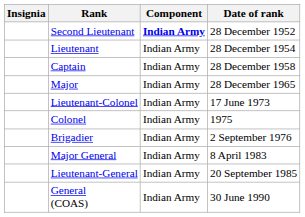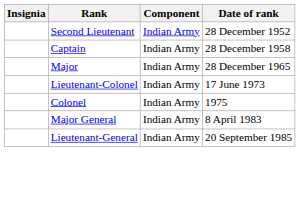Second Lieutenant | Component: bold -> normal
- row: Lieutenant | Indian Army | 28 December 1954
- row: Brigadier | Indian Army | 2 September 1976
- row: General (COAS) | Indian Army | 30 June 1990
